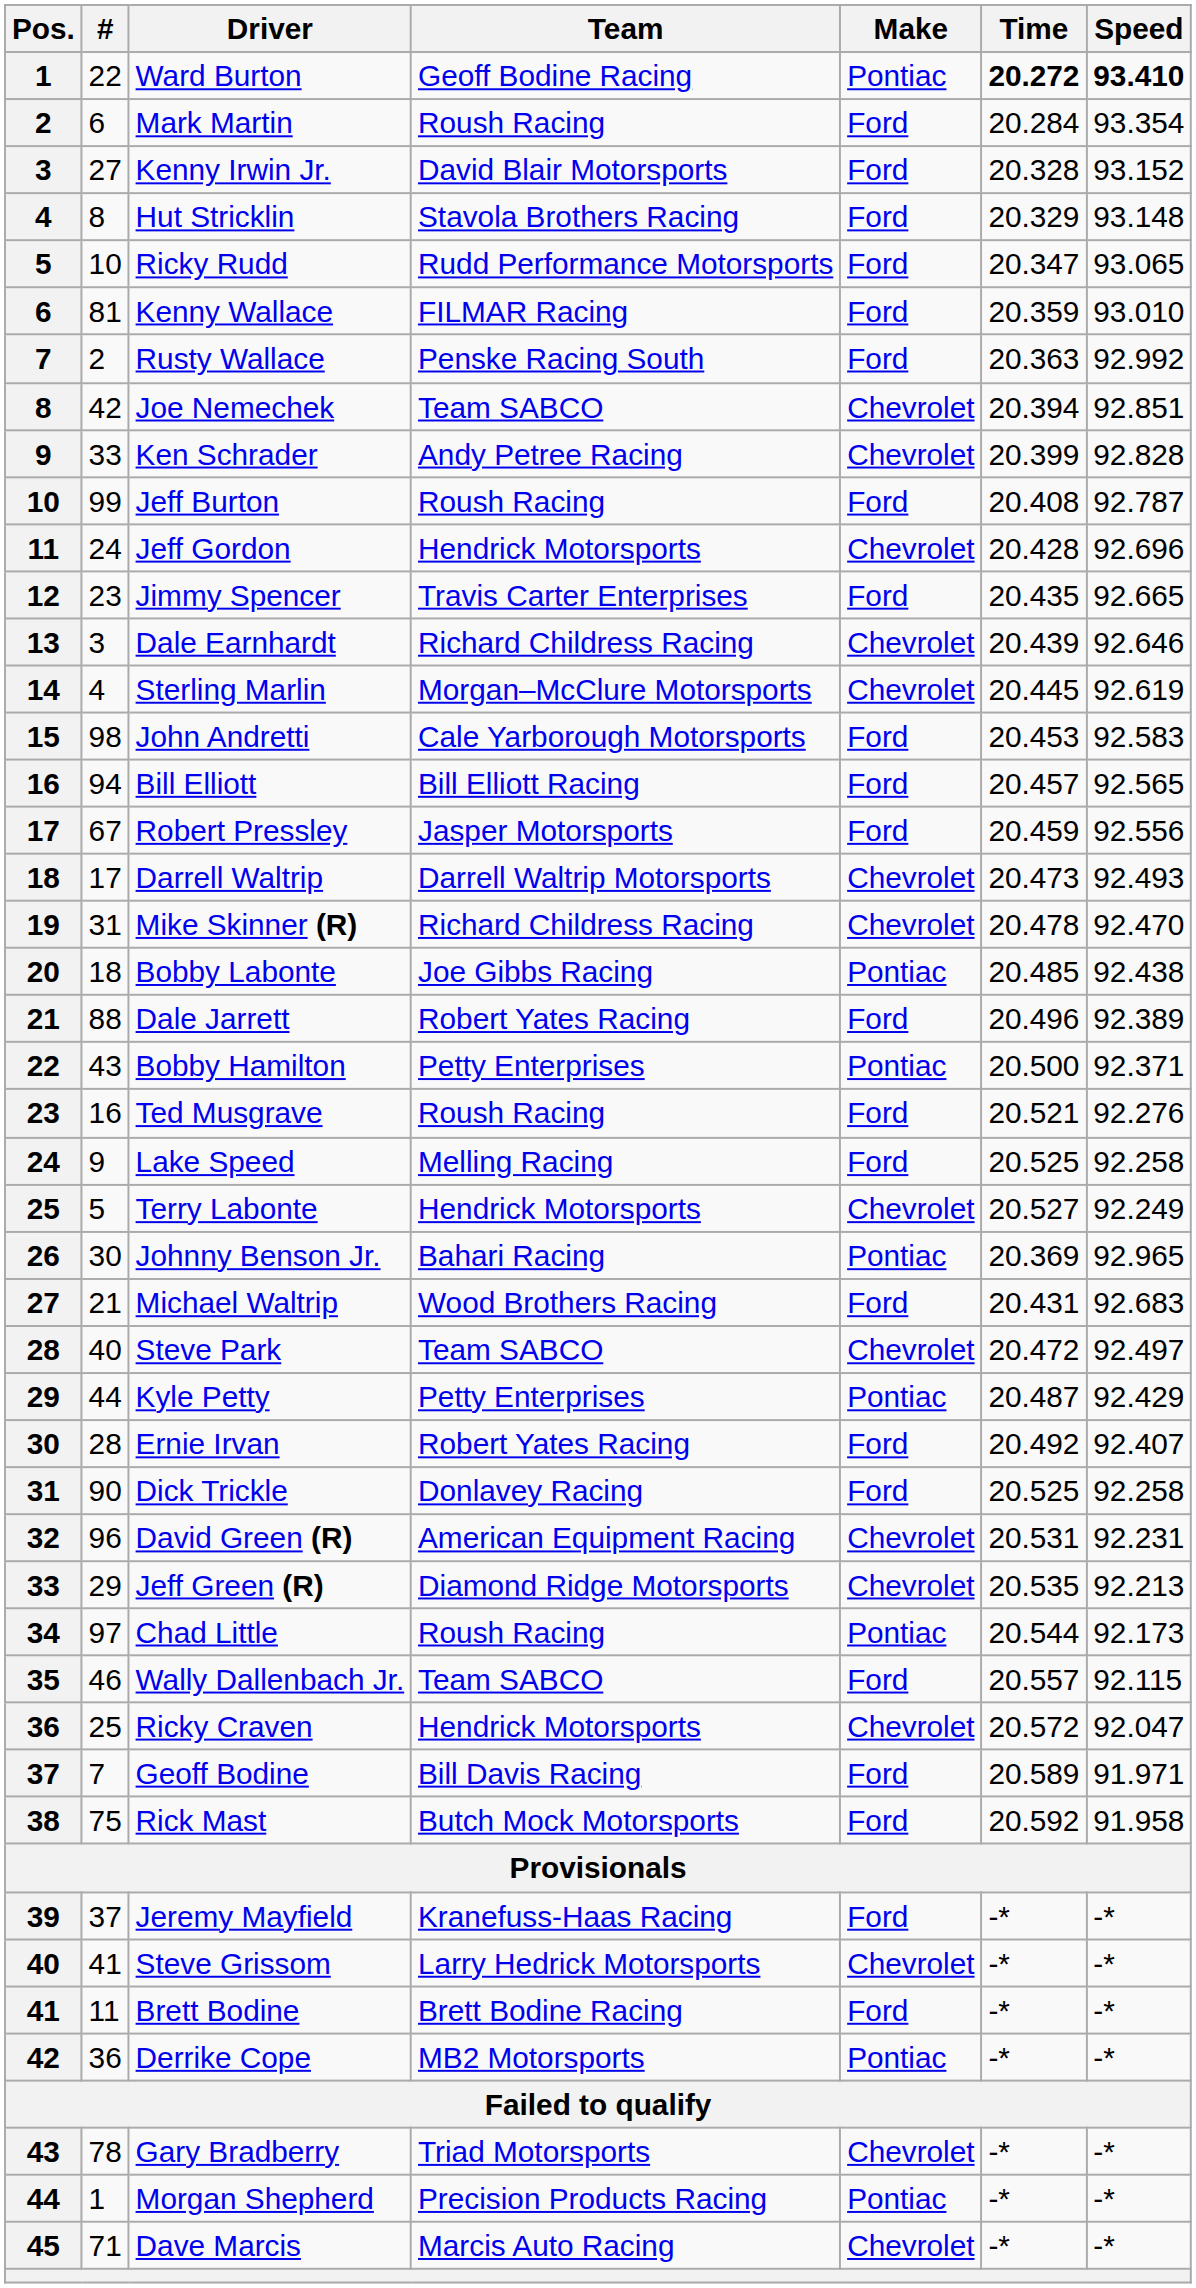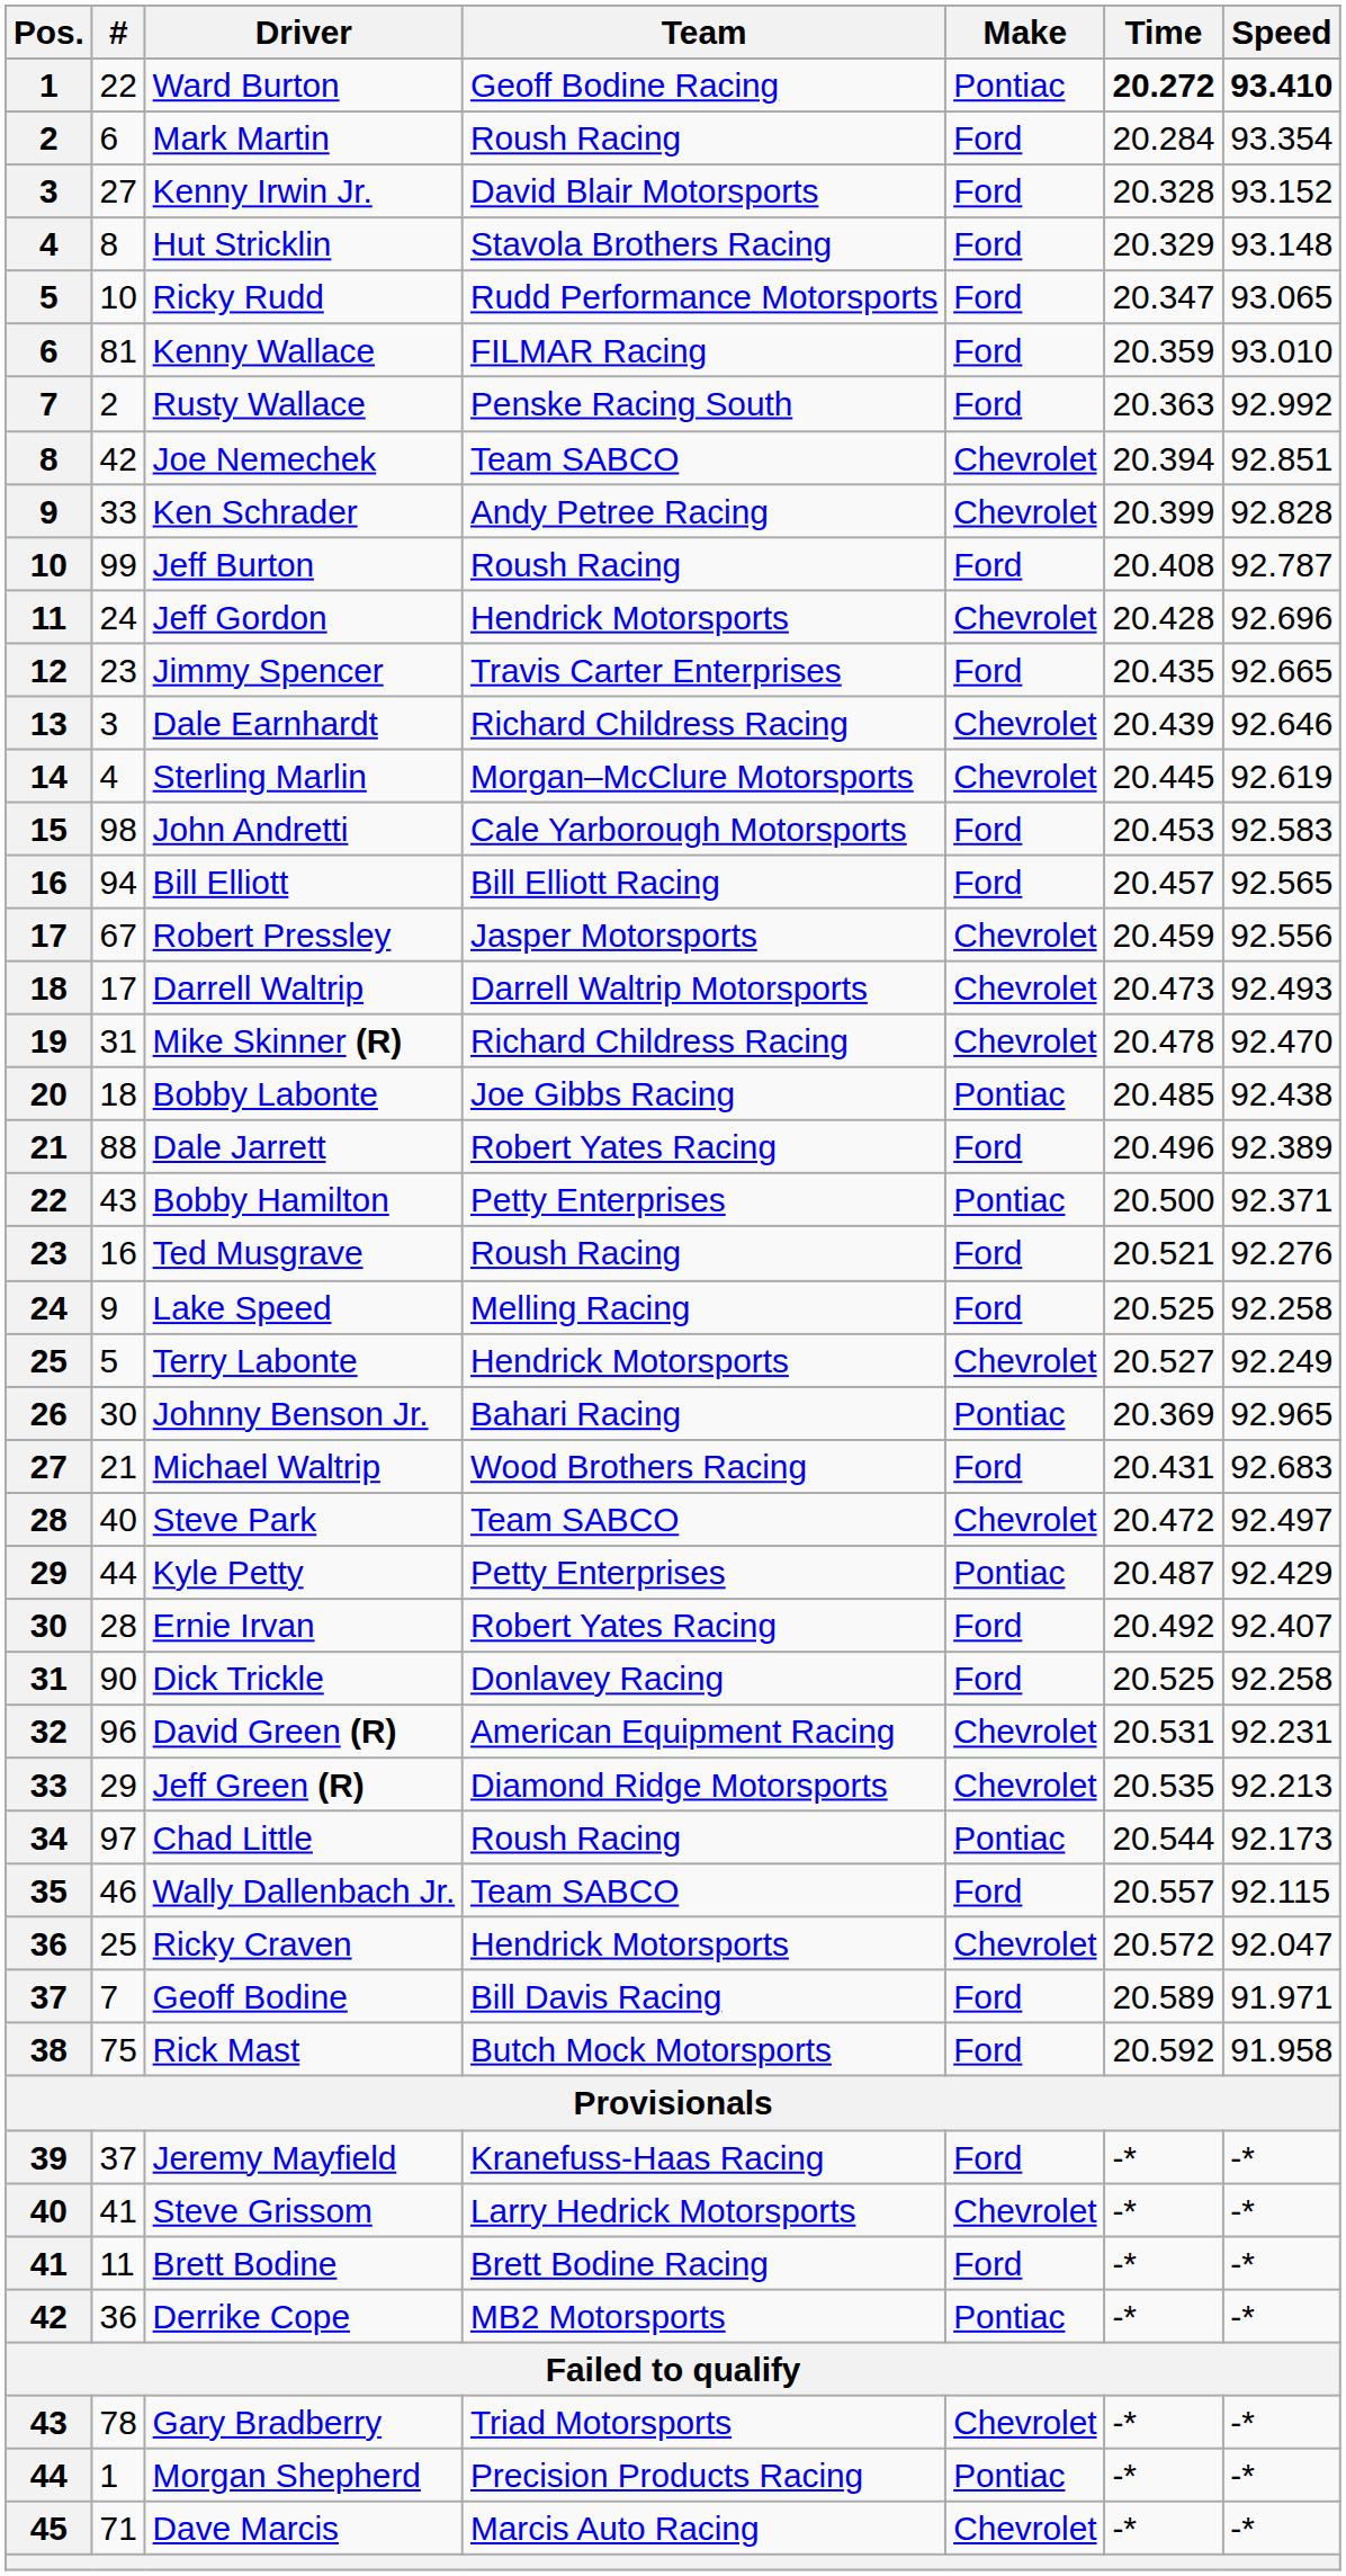Robert Pressley | Make: Ford -> Chevrolet
